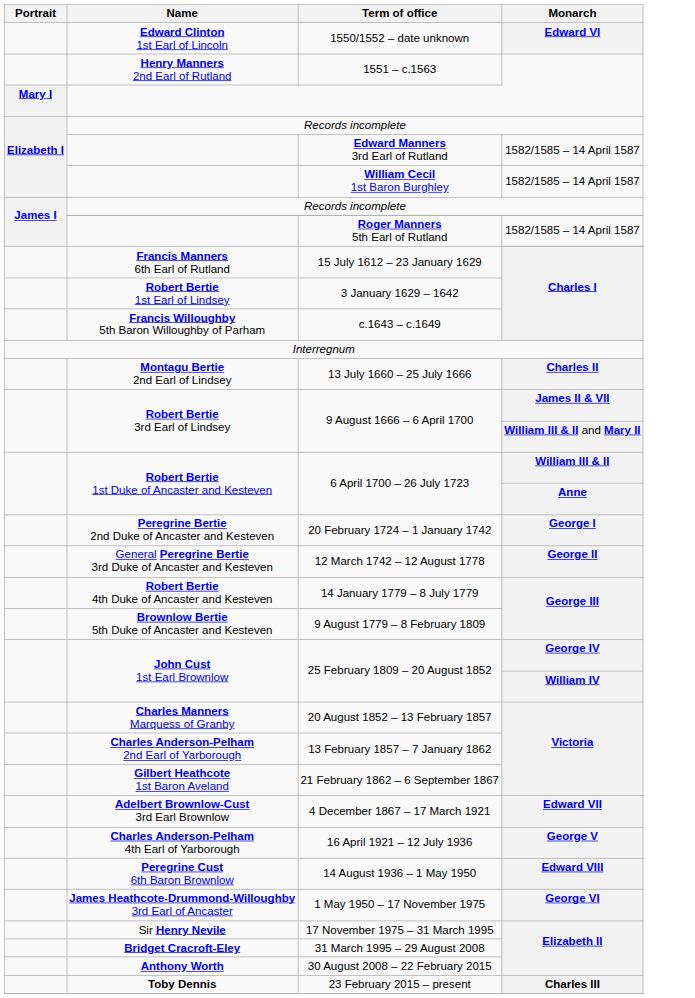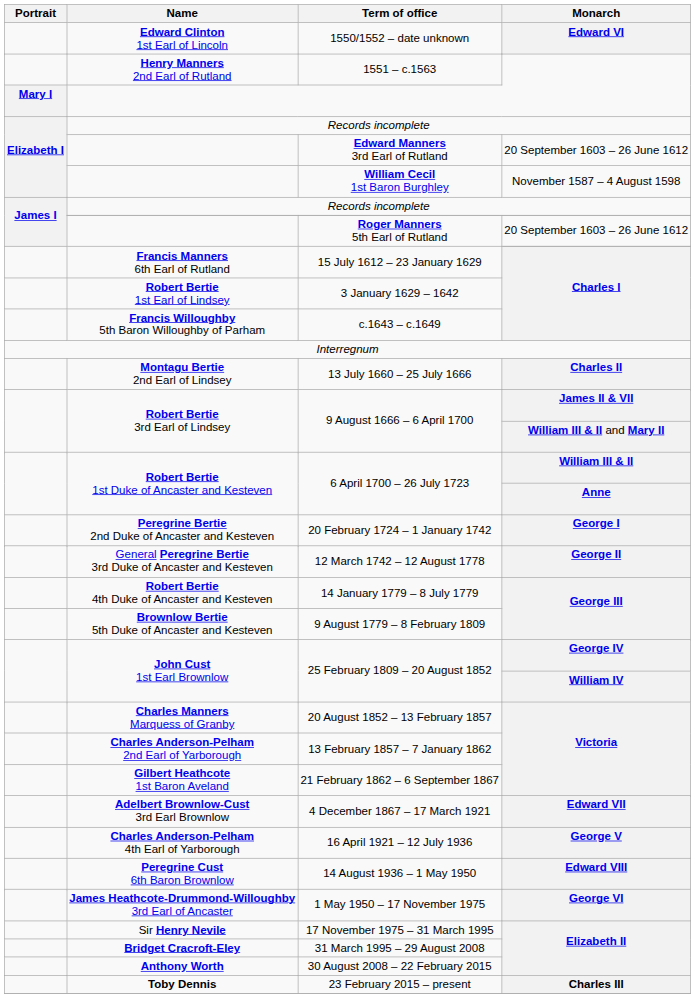Edward Manners 3rd Earl of Rutland | Monarch: 1582/1585 – 14 April 1587 -> 20 September 1603 – 26 June 1612
William Cecil 1st Baron Burghley | Monarch: 1582/1585 – 14 April 1587 -> November 1587 – 4 August 1598
Roger Manners 5th Earl of Rutland | Monarch: 1582/1585 – 14 April 1587 -> 20 September 1603 – 26 June 1612
